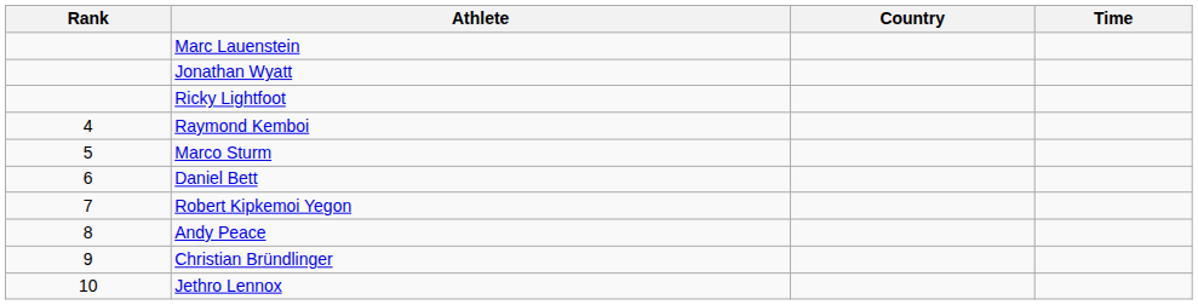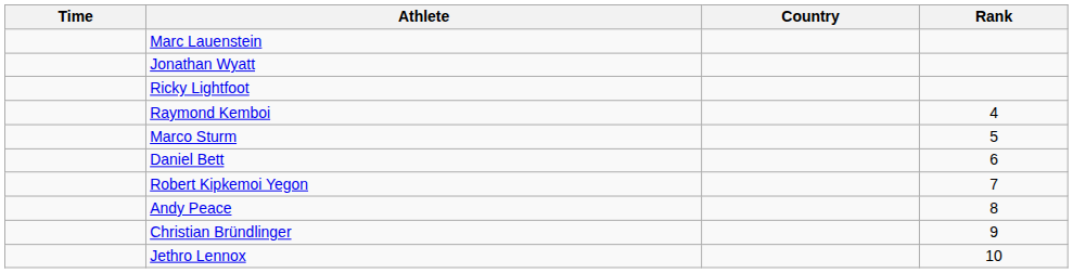columns swapped: Rank <-> Time
